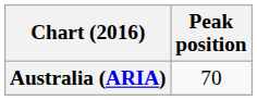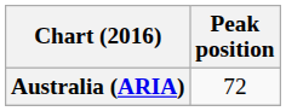Australia (ARIA) | Peak position: 70 -> 72
